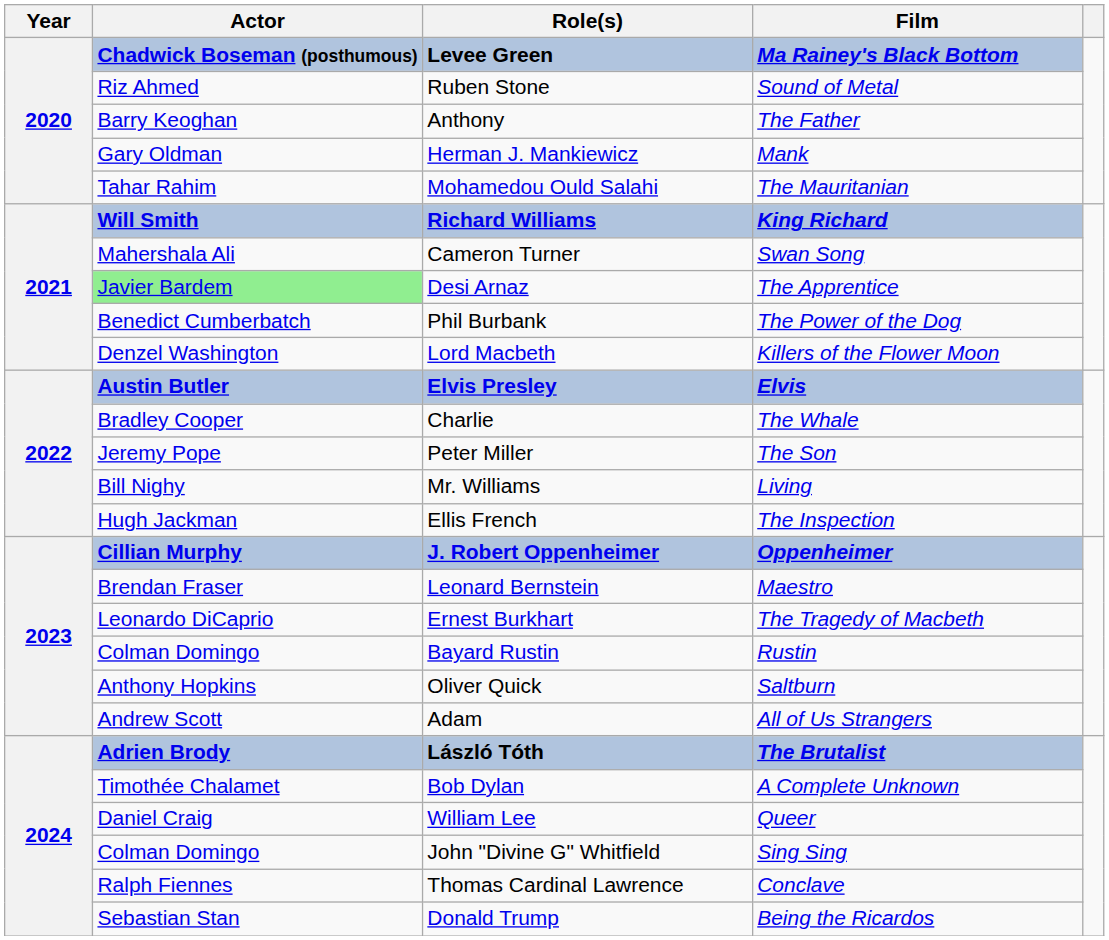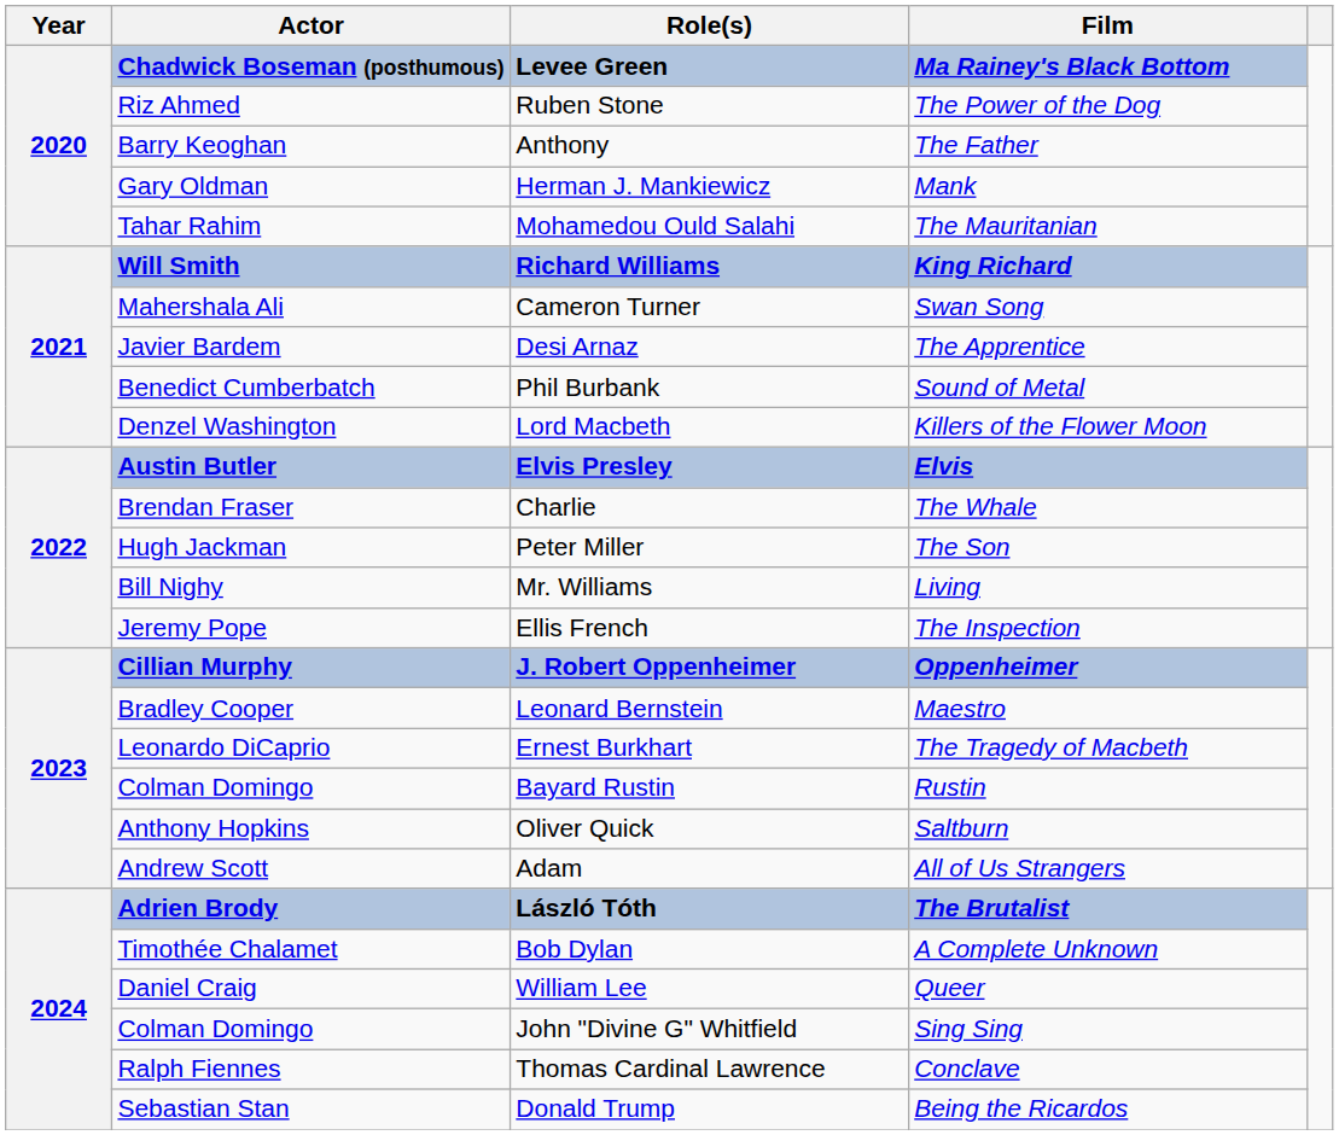Ruben Stone | Film: Sound of Metal -> The Power of the Dog
Desi Arnaz | Actor: lightgreen background -> no background
Phil Burbank | Film: The Power of the Dog -> Sound of Metal
Charlie | Actor: Bradley Cooper -> Brendan Fraser
Peter Miller | Actor: Jeremy Pope -> Hugh Jackman
Ellis French | Actor: Hugh Jackman -> Jeremy Pope
Leonard Bernstein | Actor: Brendan Fraser -> Bradley Cooper
